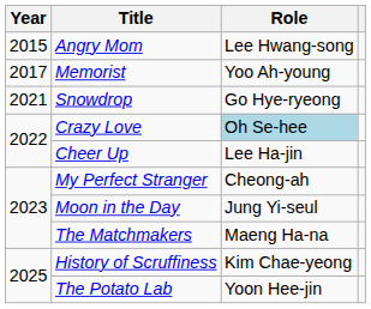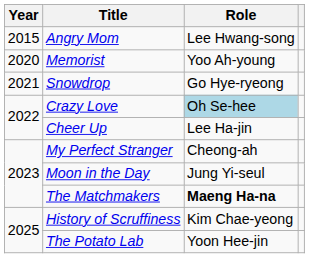Memorist | Year: 2017 -> 2020
The Matchmakers | Role: normal -> bold
